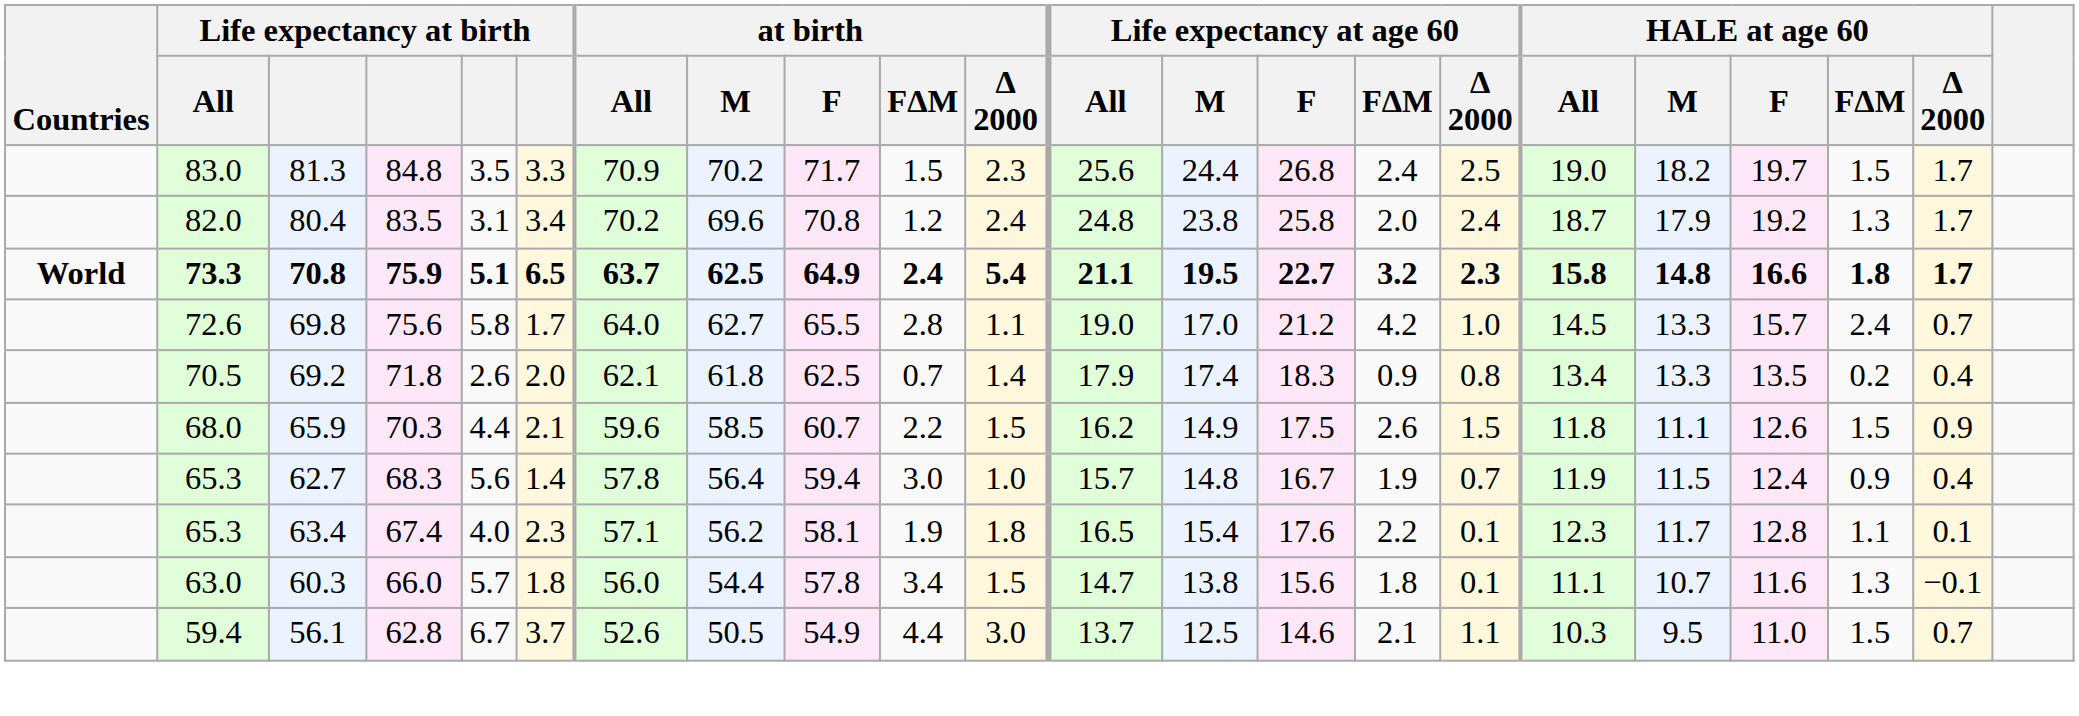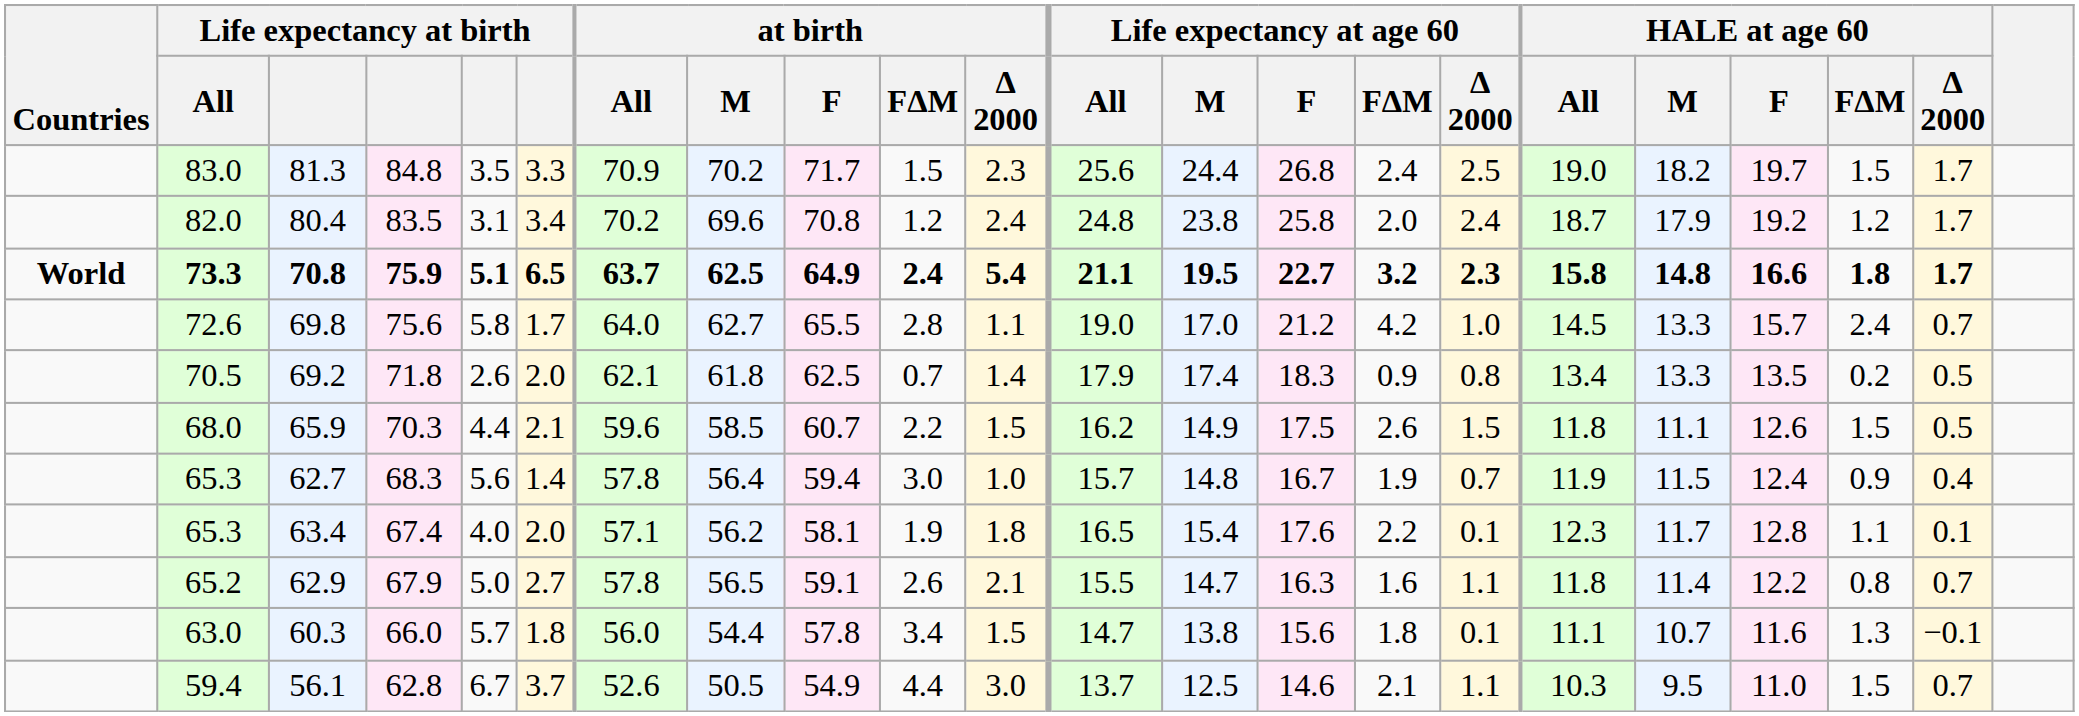80.4 | HALE at age 60 / FΔM: 1.3 -> 1.2
69.2 | HALE at age 60 / Δ 2000: 0.4 -> 0.5
65.9 | HALE at age 60 / Δ 2000: 0.9 -> 0.5
63.4 | column 6: 2.3 -> 2.0
+ row: 65.2 | 62.9 | 67.9 | 5.0 | 2.7 | 57.8 | 56.5 | 59.1 | 2.6 | 2.1 | 15.5 | 14.7 | 16.3 | 1.6 | 1.1 | 11.8 | 11.4 | 12.2 | 0.8 | 0.7
